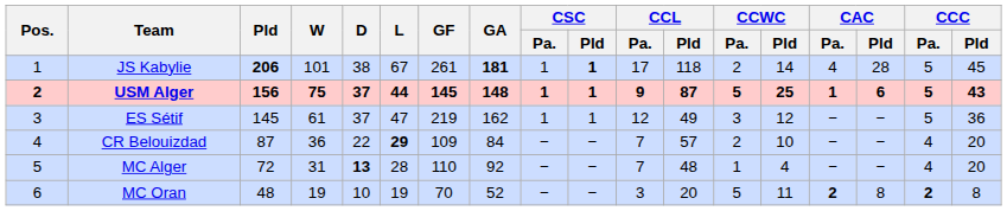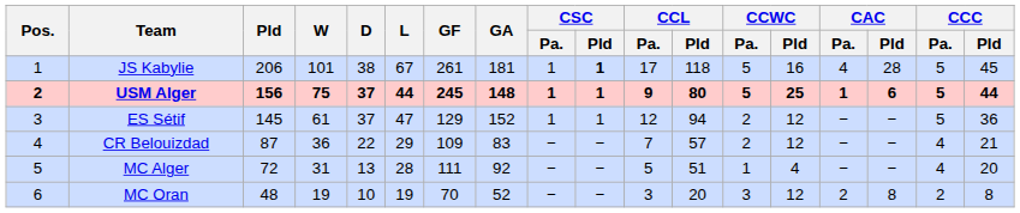JS Kabylie | Pld: bold -> normal
JS Kabylie | GA: bold -> normal
JS Kabylie | CCWC / Pa.: 2 -> 5
JS Kabylie | CCWC / Pld: 14 -> 16
USM Alger | GF: 145 -> 245
USM Alger | CCL / Pld: 87 -> 80
USM Alger | CCC / Pld: 43 -> 44
ES Sétif | GF: 219 -> 129
ES Sétif | GA: 162 -> 152
ES Sétif | CCL / Pld: 49 -> 94
ES Sétif | CCWC / Pa.: 3 -> 2
CR Belouizdad | L: bold -> normal
CR Belouizdad | GA: 84 -> 83
CR Belouizdad | CCWC / Pld: 10 -> 12
CR Belouizdad | CCC / Pld: 20 -> 21
MC Alger | D: bold -> normal
MC Alger | GF: 110 -> 111
MC Alger | CCL / Pa.: 7 -> 5
MC Alger | CCL / Pld: 48 -> 51
MC Oran | CCWC / Pa.: 5 -> 3
MC Oran | CCWC / Pld: 11 -> 12
MC Oran | CAC / Pa.: bold -> normal
MC Oran | CCC / Pa.: bold -> normal
